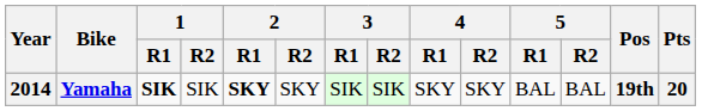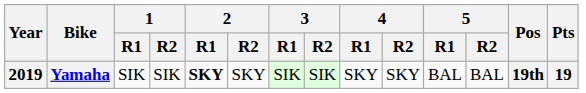Yamaha | Year: 2014 -> 2019
Yamaha | 1 / R1: bold -> normal
Yamaha | Pts: 20 -> 19
